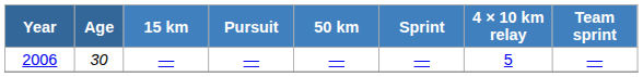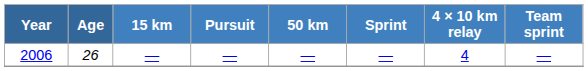2006 | Age: 30 -> 26
2006 | 4 × 10 km relay: 5 -> 4
